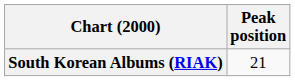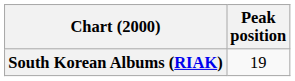South Korean Albums (RIAK) | Peak position: 21 -> 19
